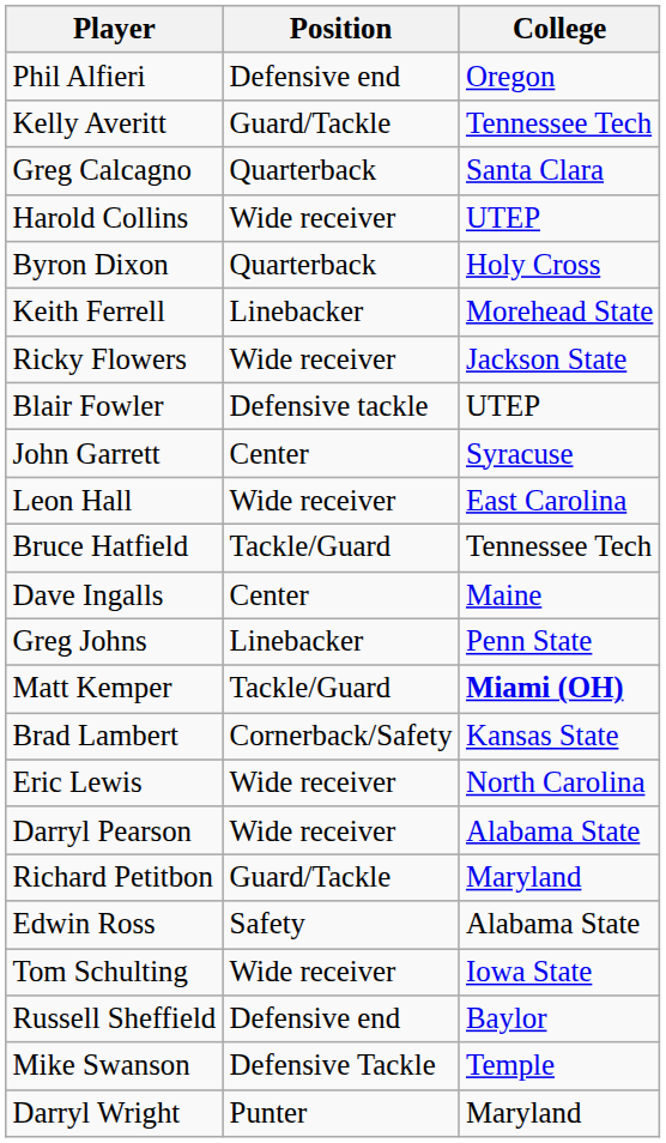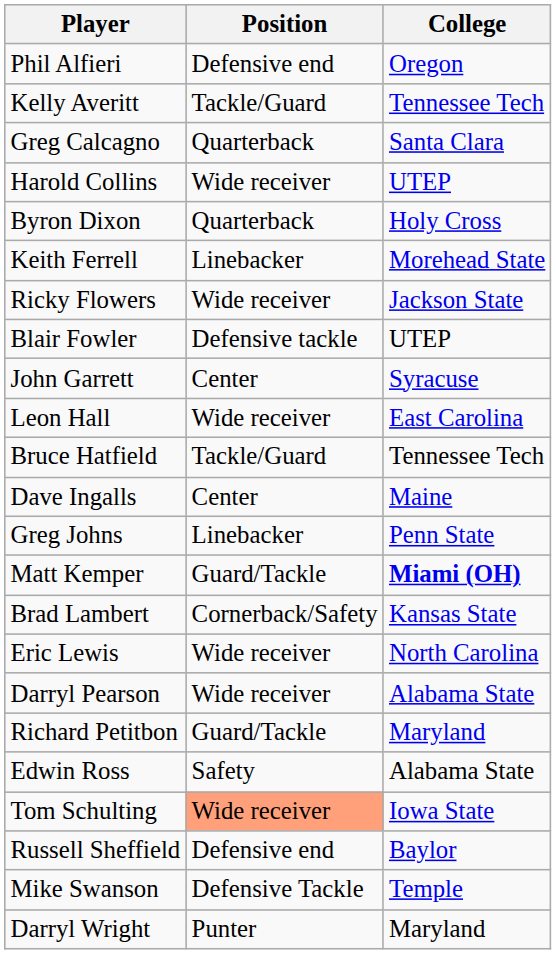Kelly Averitt | Position: Guard/Tackle -> Tackle/Guard
Matt Kemper | Position: Tackle/Guard -> Guard/Tackle
Tom Schulting | Position: no background -> lightsalmon background
